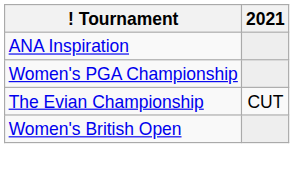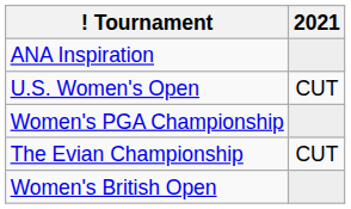+ row: U.S. Women's Open | CUT
